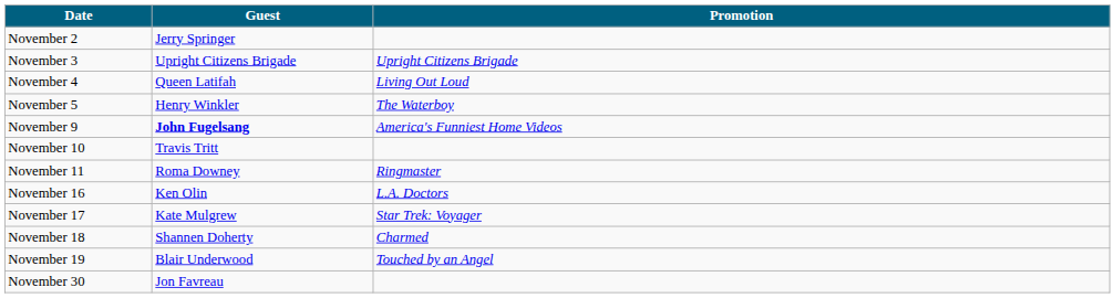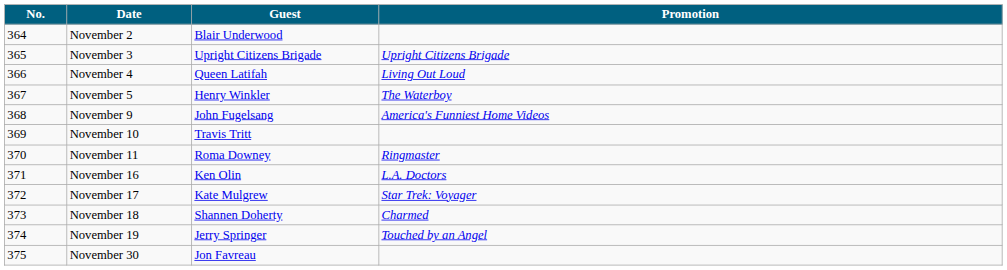+ column: No. | 364 | 365 | 366 | 367 | 368 | 369 | 370 | 371 | 372 | 373 | 374 | 375
November 2 | Guest: Jerry Springer -> Blair Underwood
November 9 | Guest: bold -> normal
November 19 | Guest: Blair Underwood -> Jerry Springer
